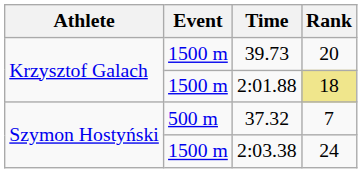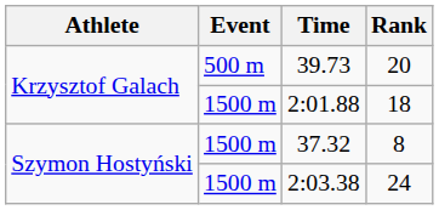39.73 | Event: 1500 m -> 500 m
2:01.88 | Rank: khaki background -> no background
37.32 | Event: 500 m -> 1500 m
37.32 | Rank: 7 -> 8
